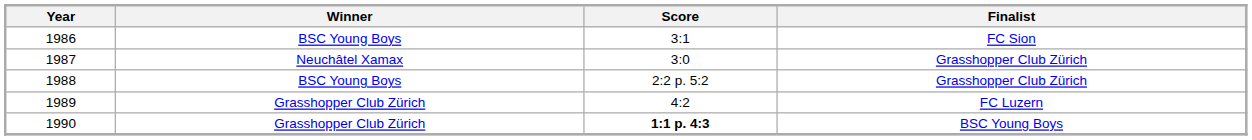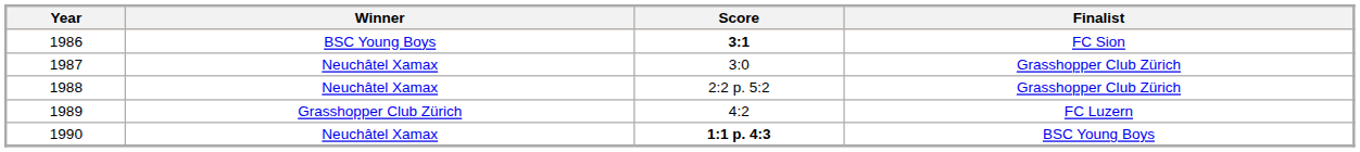1986 | Score: normal -> bold
1988 | Winner: BSC Young Boys -> Neuchâtel Xamax
1990 | Winner: Grasshopper Club Zürich -> Neuchâtel Xamax
